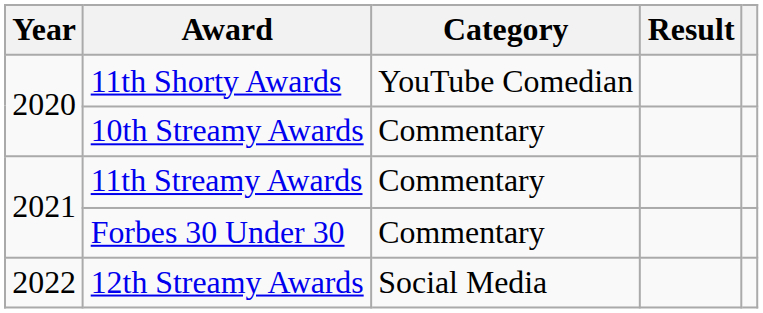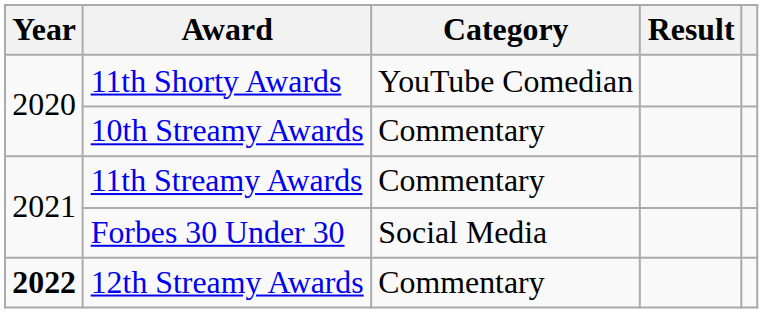Forbes 30 Under 30 | Category: Commentary -> Social Media
12th Streamy Awards | Year: normal -> bold
12th Streamy Awards | Category: Social Media -> Commentary
